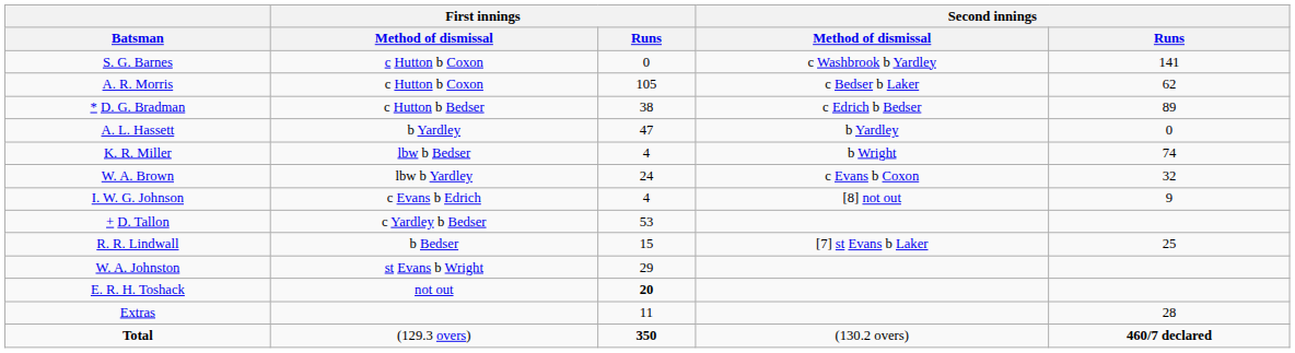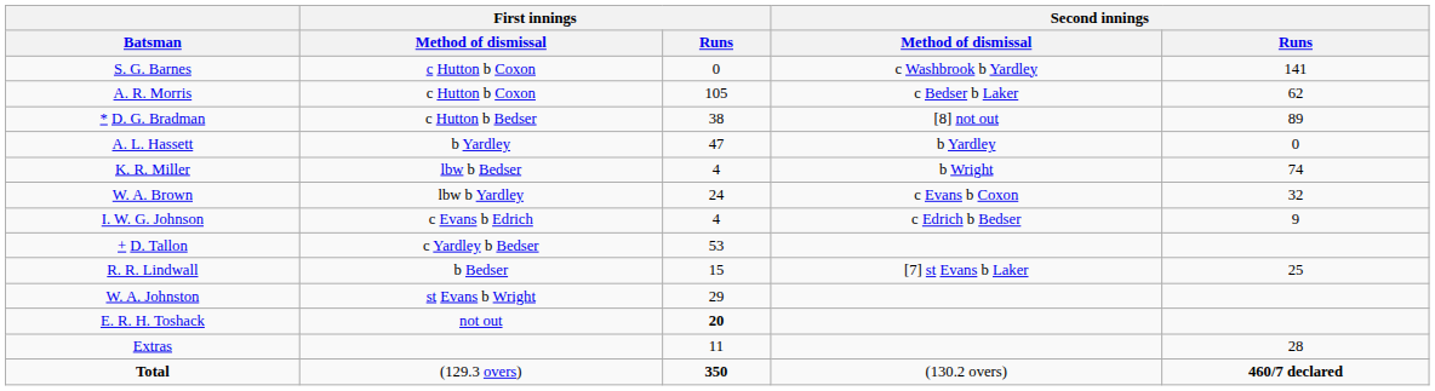* D. G. Bradman | Second innings / Method of dismissal: c Edrich b Bedser -> [8] not out
I. W. G. Johnson | Second innings / Method of dismissal: [8] not out -> c Edrich b Bedser
